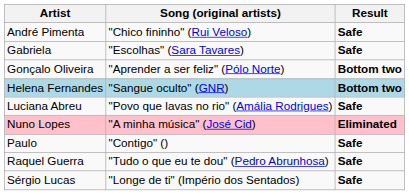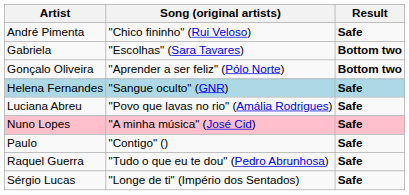Gabriela | Result: Safe -> Bottom two
Helena Fernandes | Result: Bottom two -> Safe
Nuno Lopes | Result: Eliminated -> Safe
